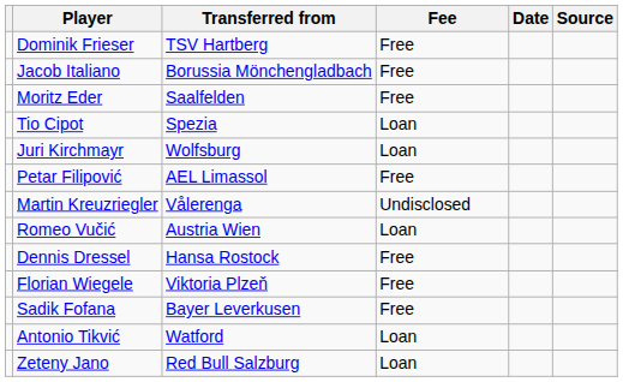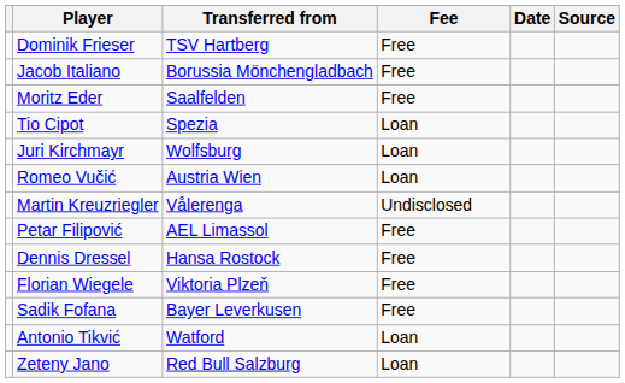rows swapped: Petar Filipović <-> Romeo Vučić
